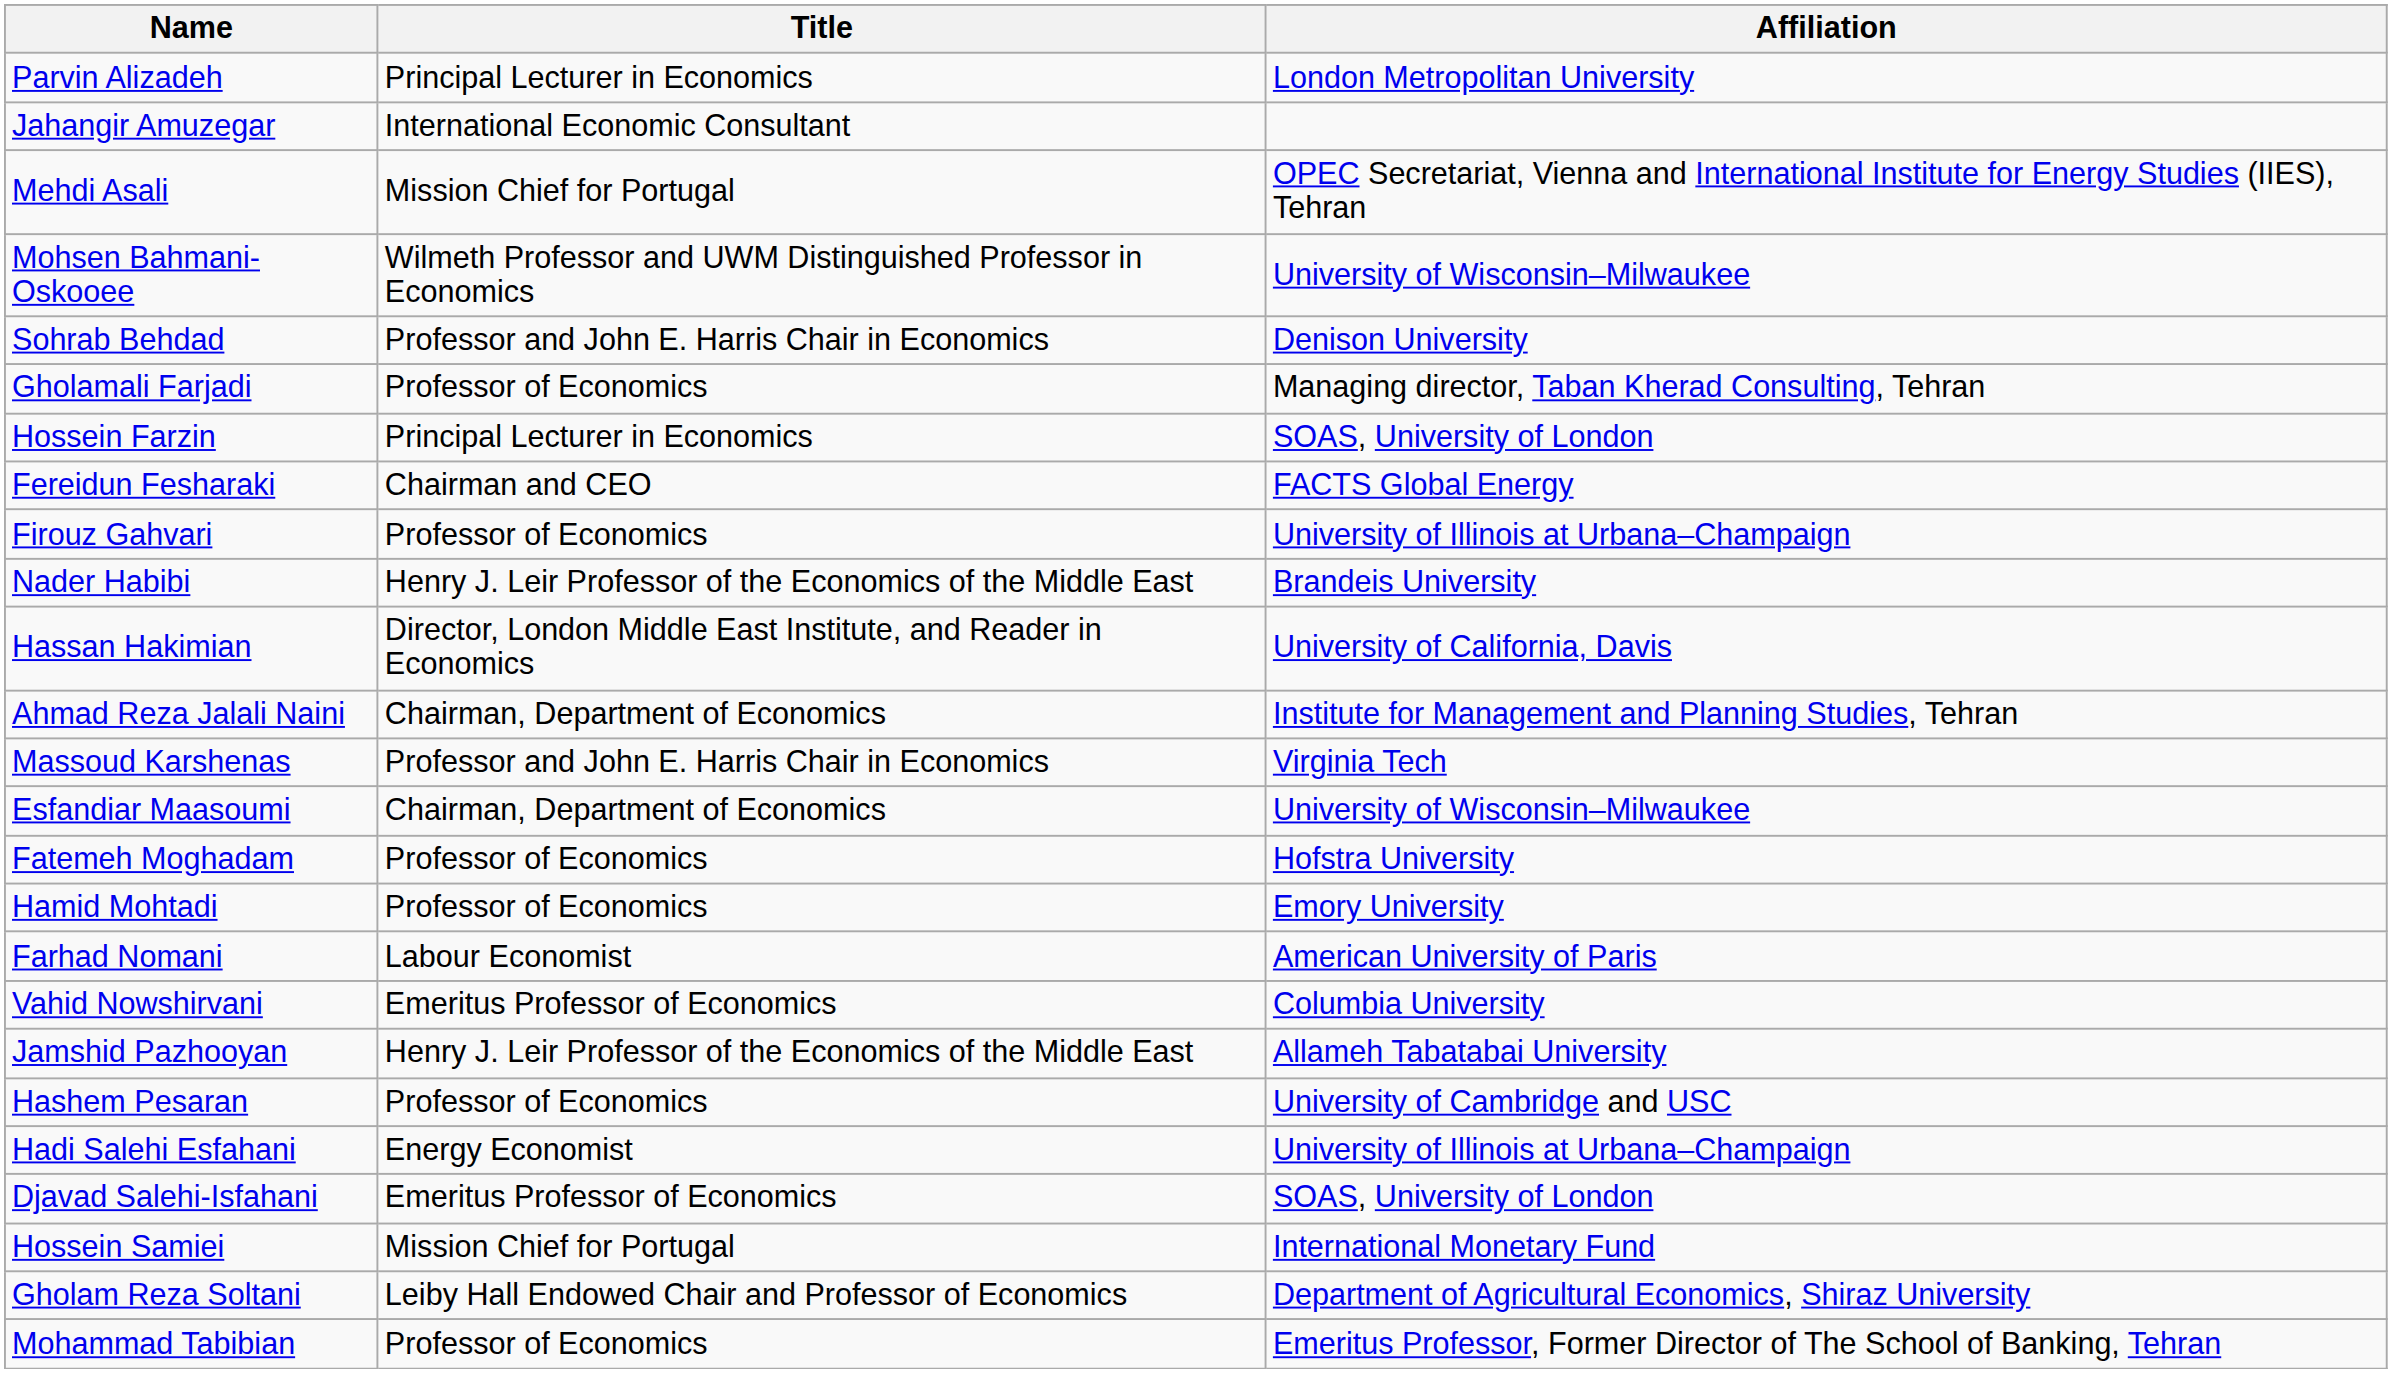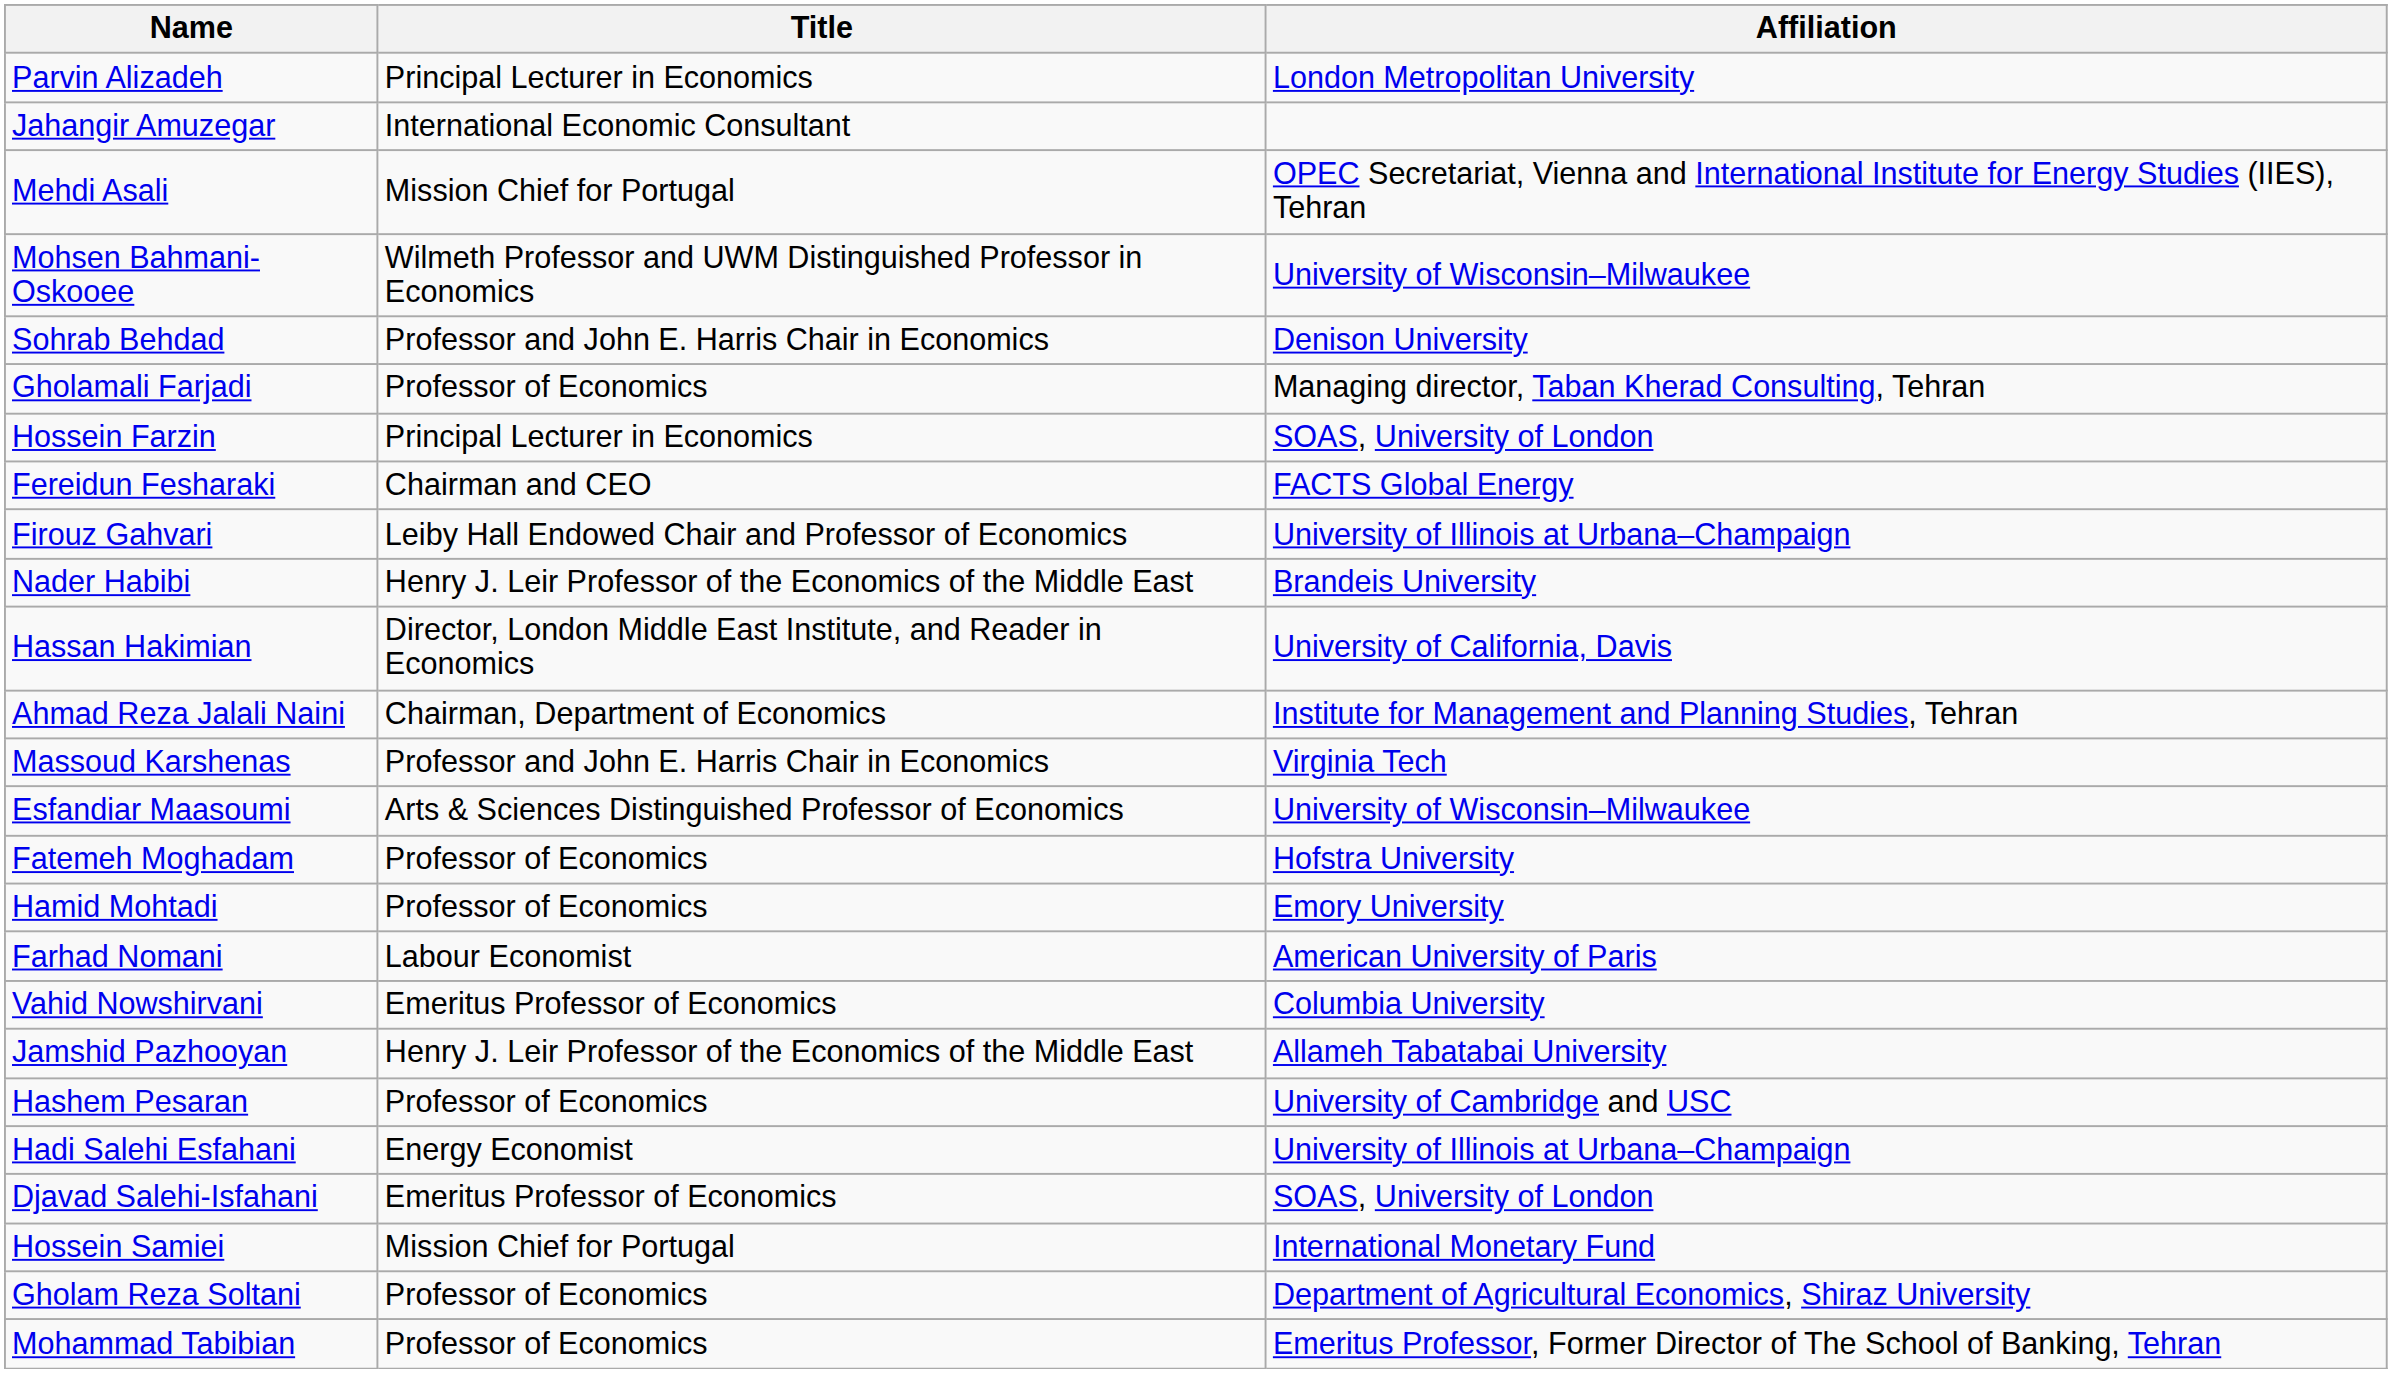Firouz Gahvari | Title: Professor of Economics -> Leiby Hall Endowed Chair and Professor of Economics
Esfandiar Maasoumi | Title: Chairman, Department of Economics -> Arts & Sciences Distinguished Professor of Economics
Gholam Reza Soltani | Title: Leiby Hall Endowed Chair and Professor of Economics -> Professor of Economics
